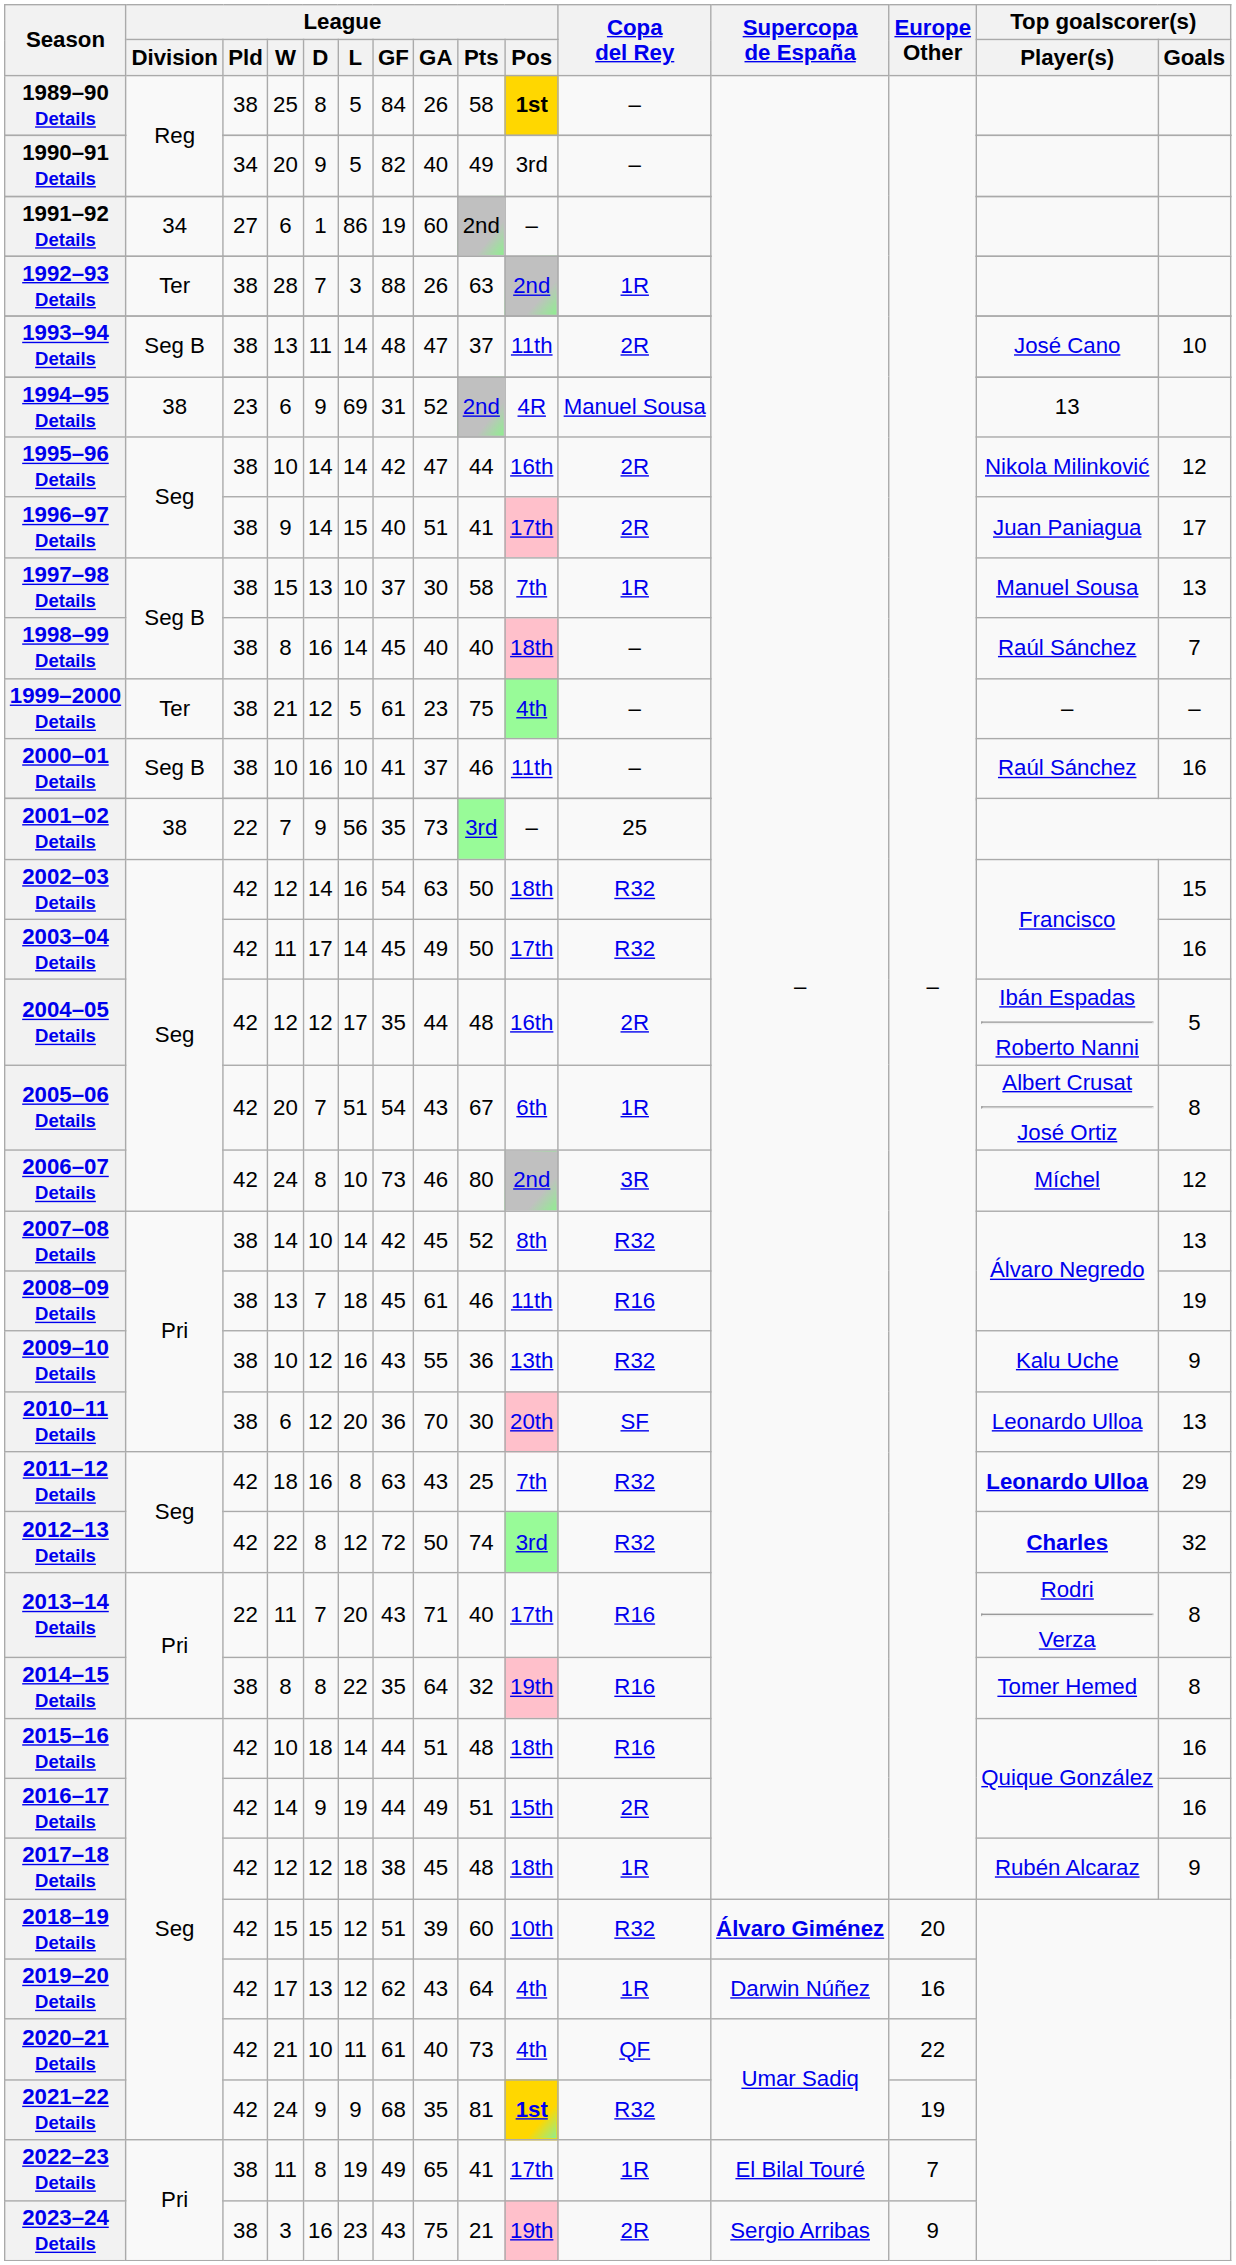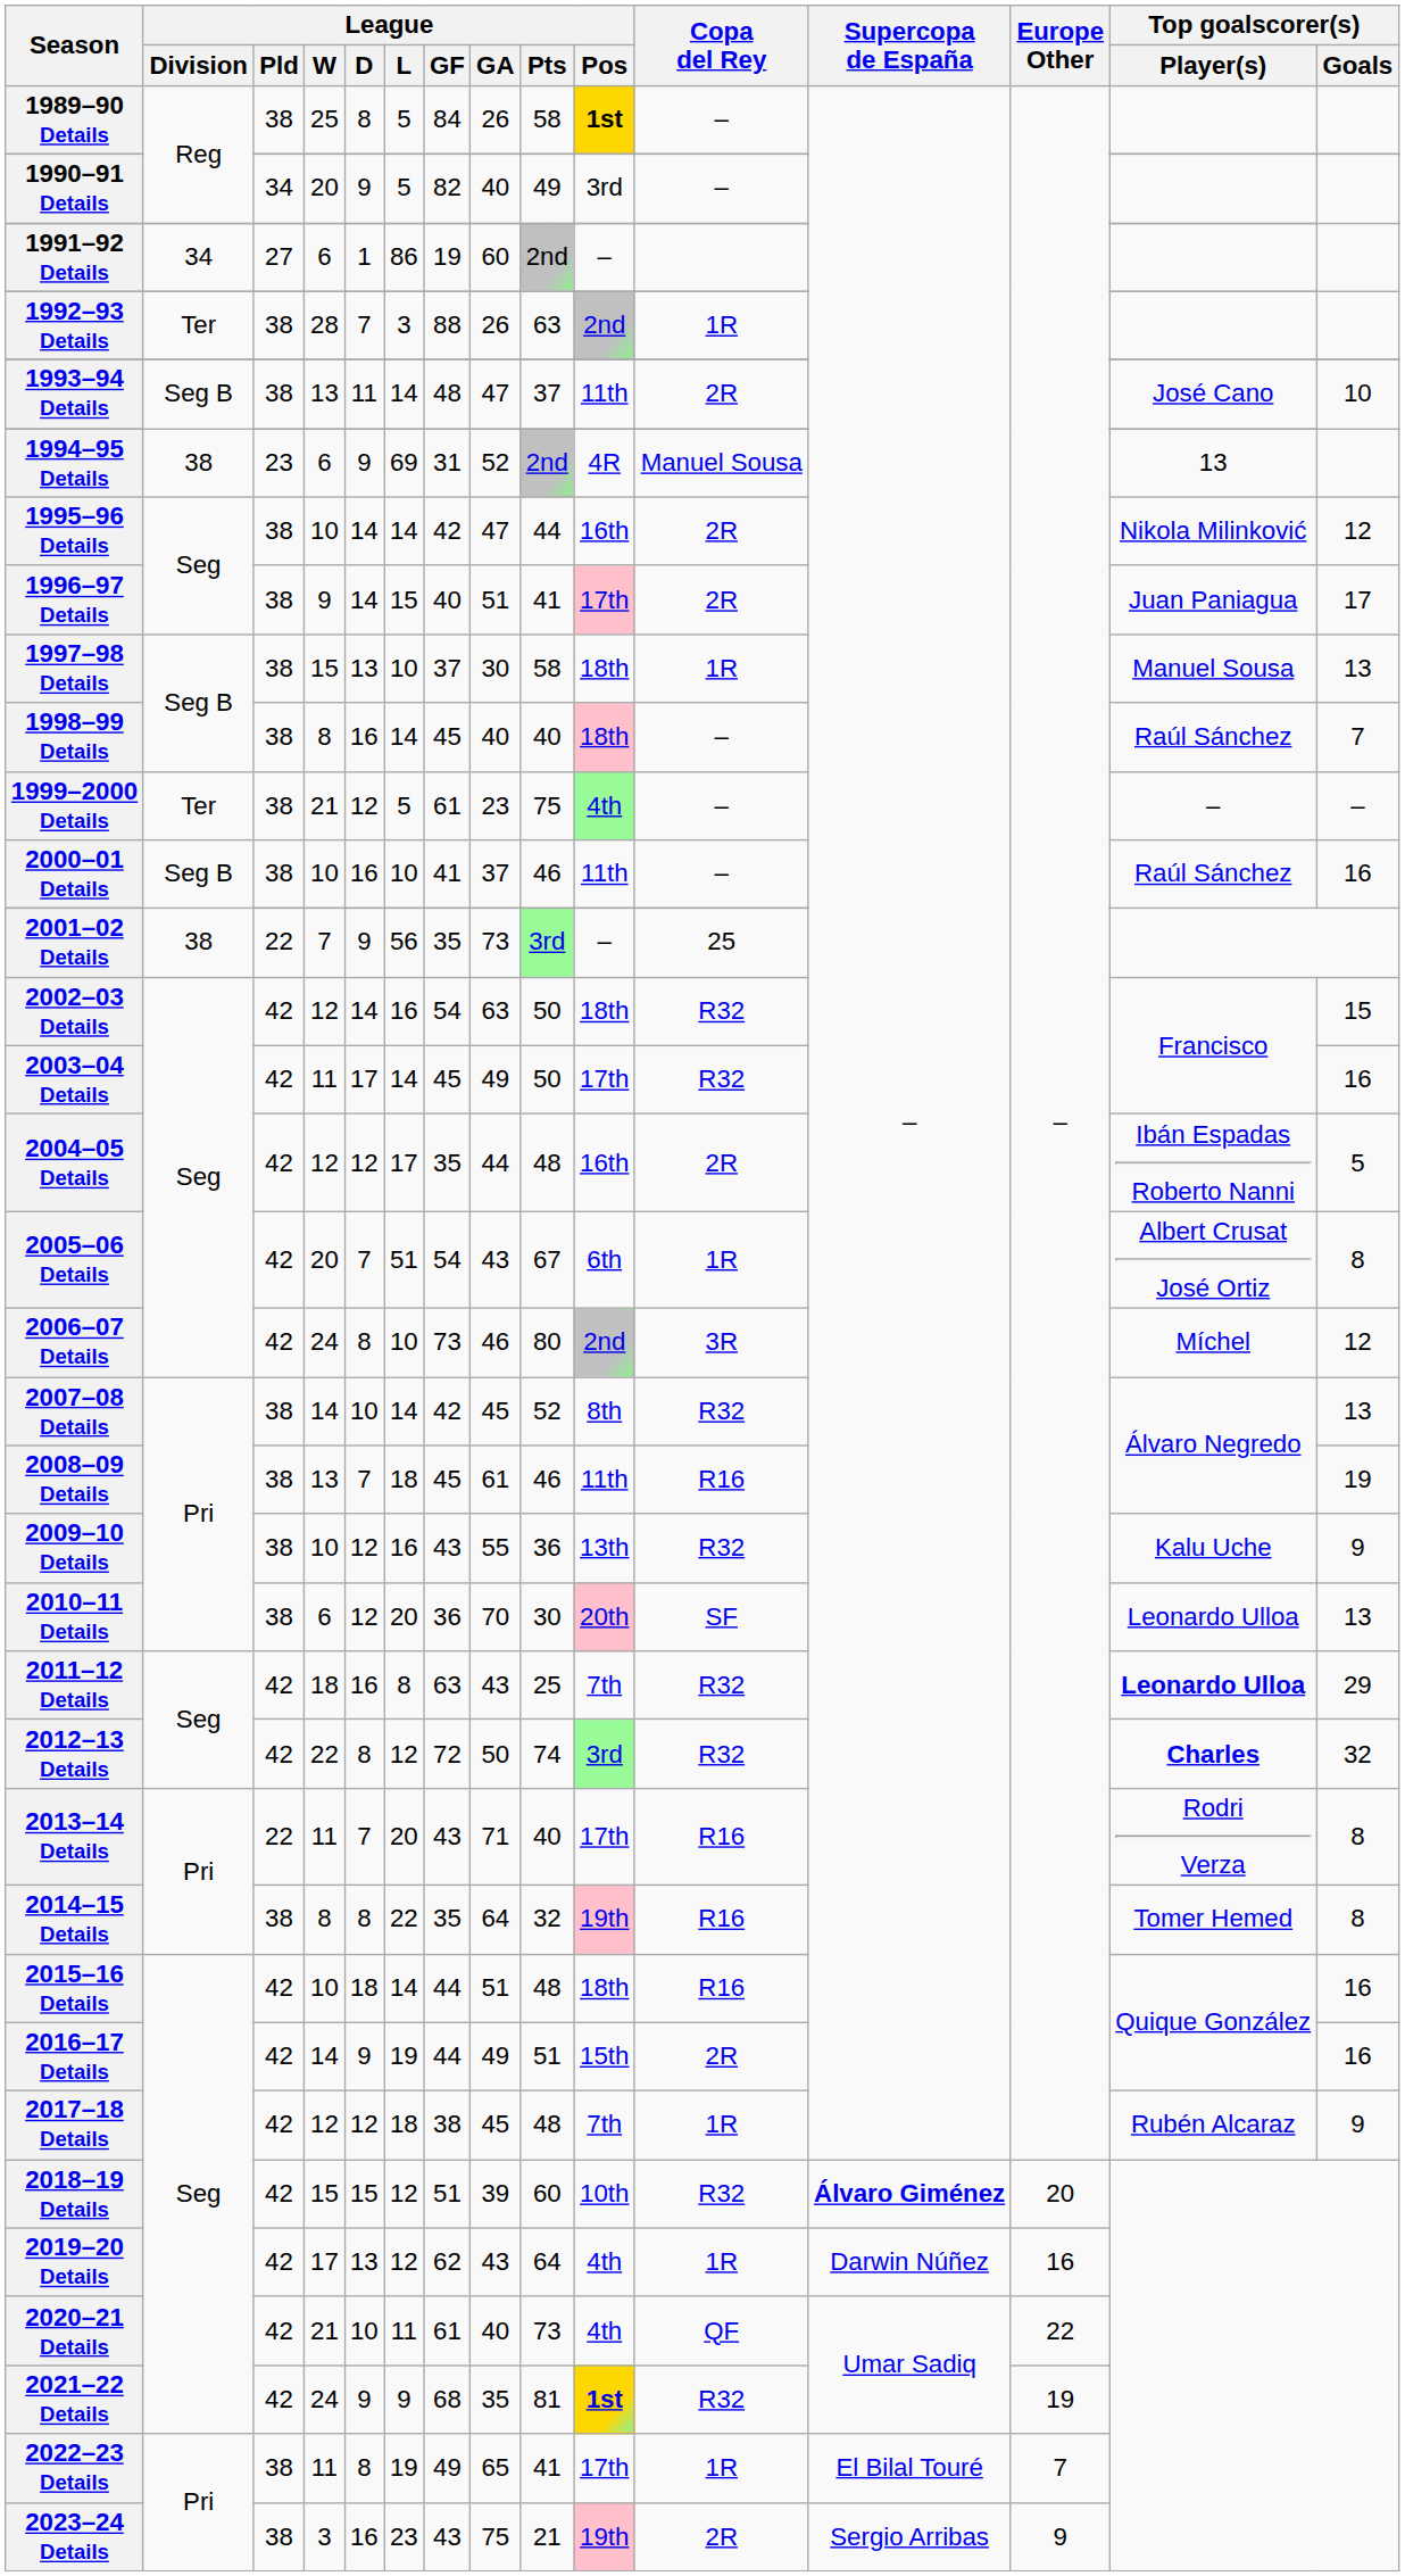1997–98 Details | League / Pos: 7th -> 18th
2017–18 Details | League / Pos: 18th -> 7th
